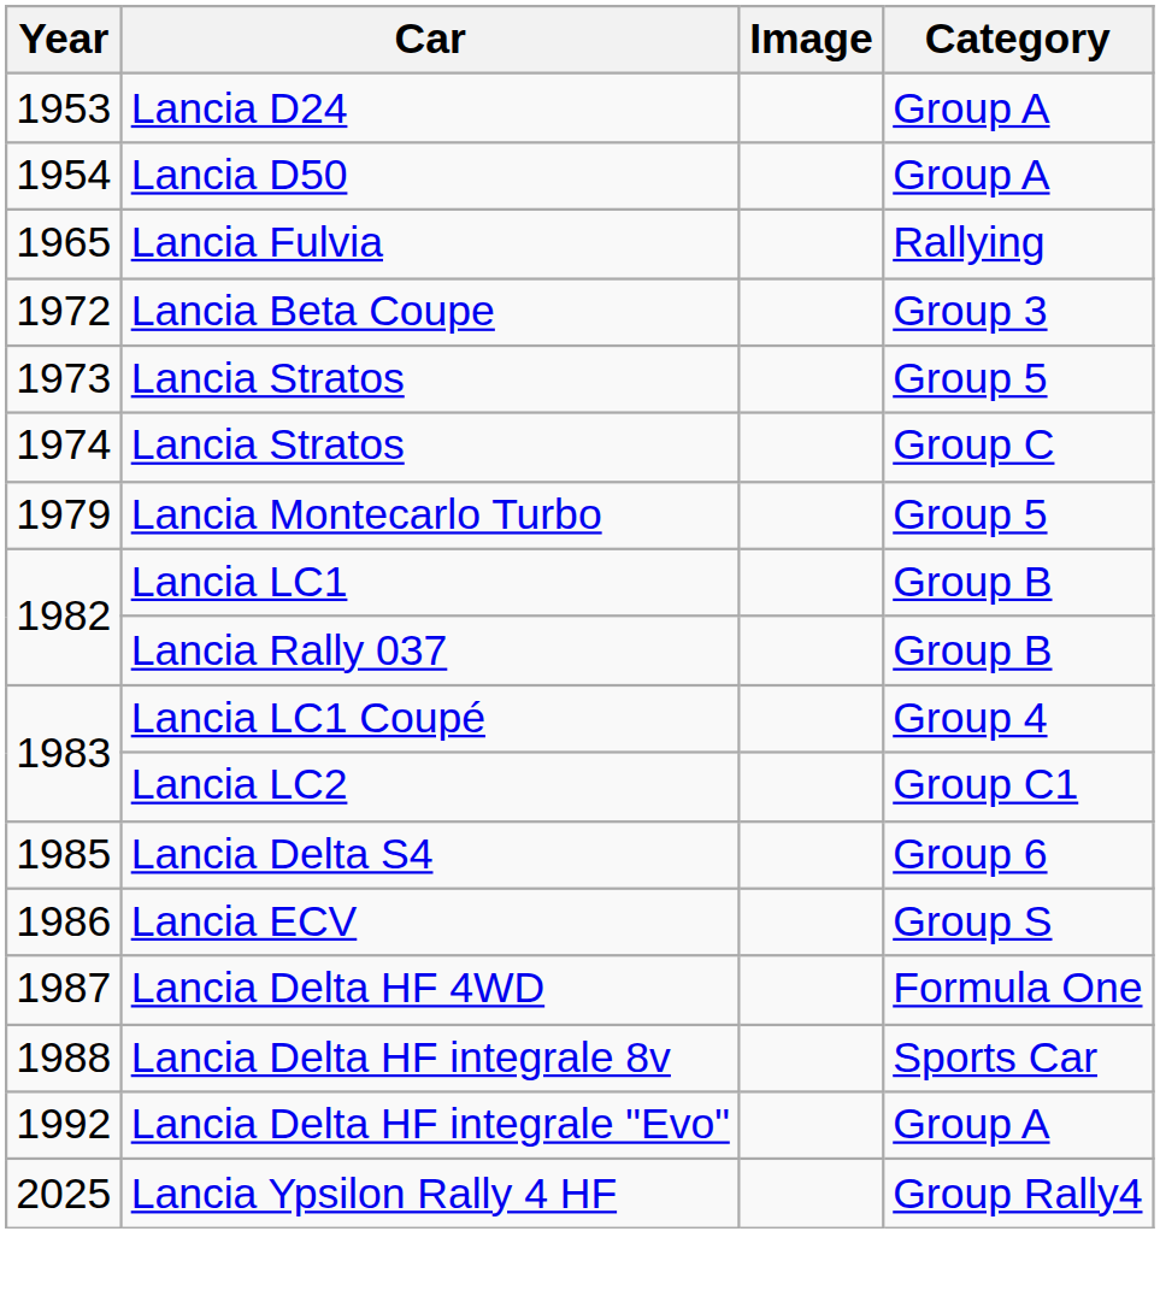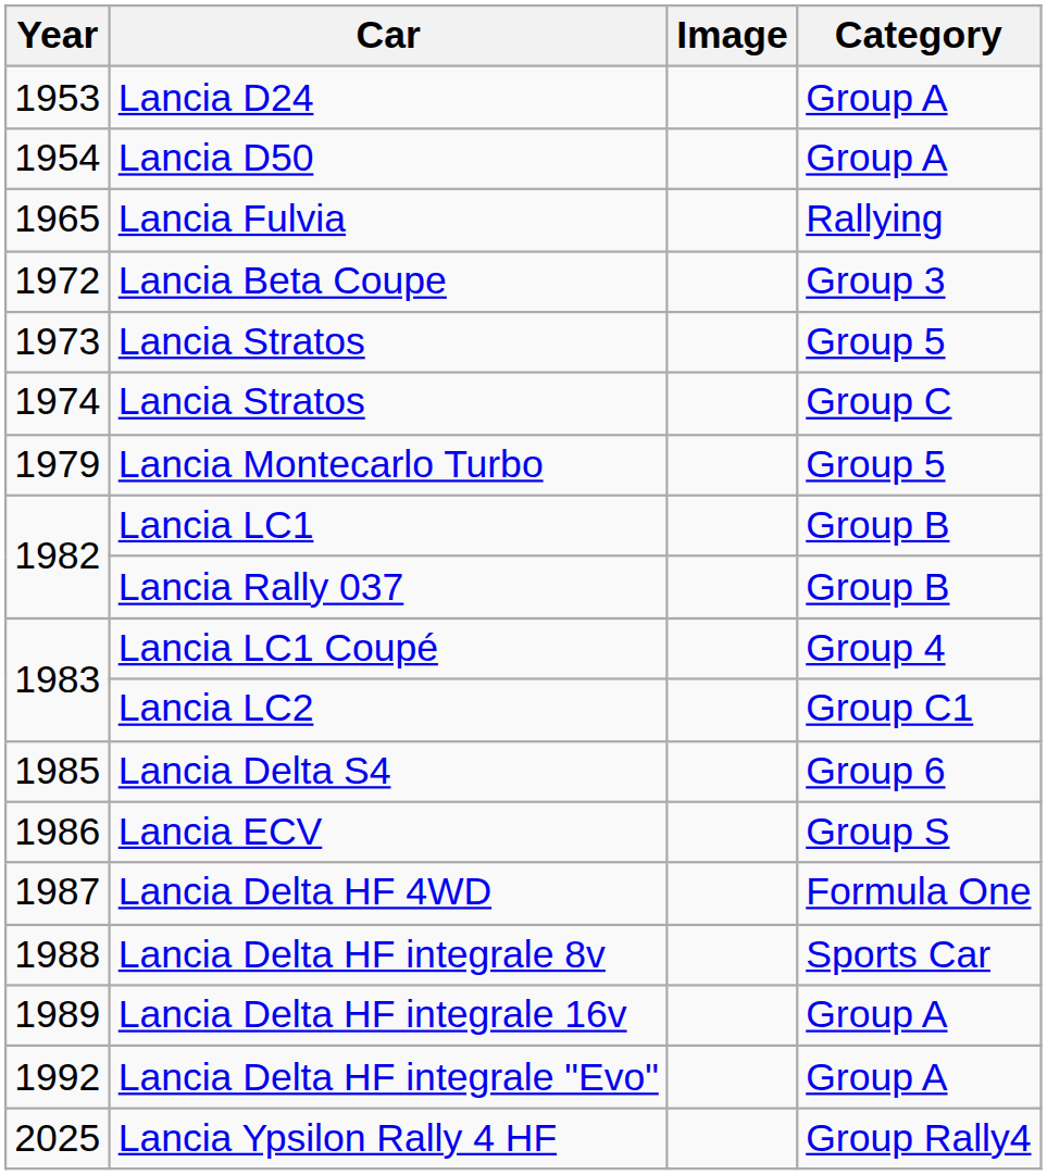+ row: 1989 | Lancia Delta HF integrale 16v | Group A
